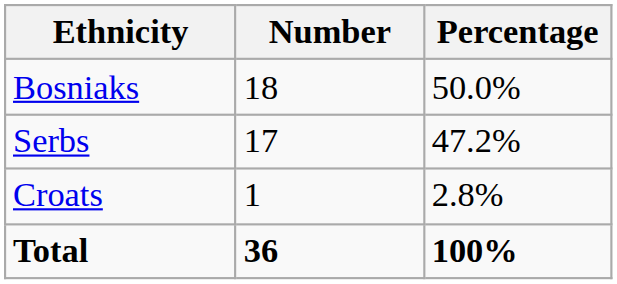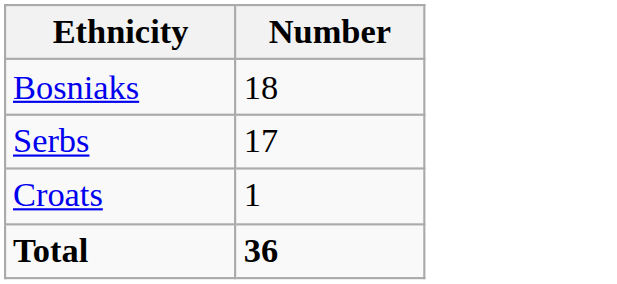- column: Percentage | 50.0% | 47.2% | 2.8% | 100%
